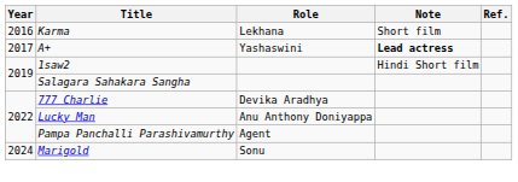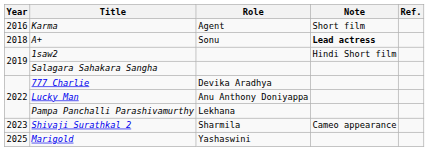Karma | Role: Lekhana -> Agent
A+ | Year: 2017 -> 2018
A+ | Role: Yashaswini -> Sonu
Pampa Panchalli Parashivamurthy | Role: Agent -> Lekhana
+ row: 2023 | Shivaji Surathkal 2 | Sharmila | Cameo appearance
Marigold | Year: 2024 -> 2025
Marigold | Role: Sonu -> Yashaswini
